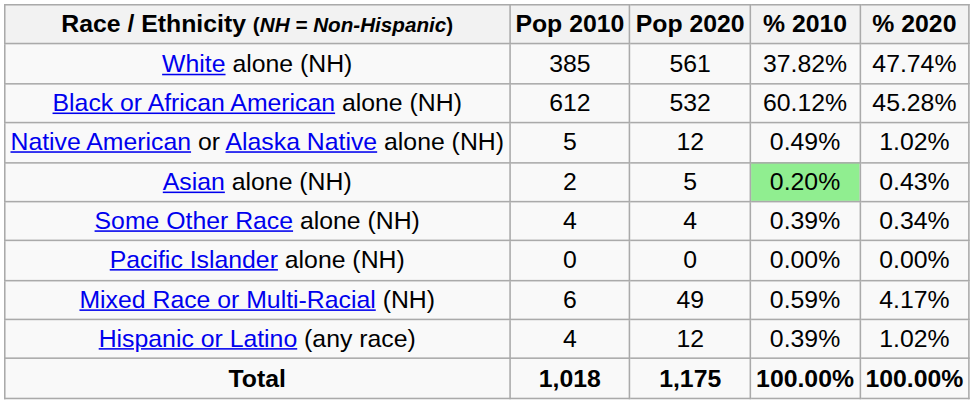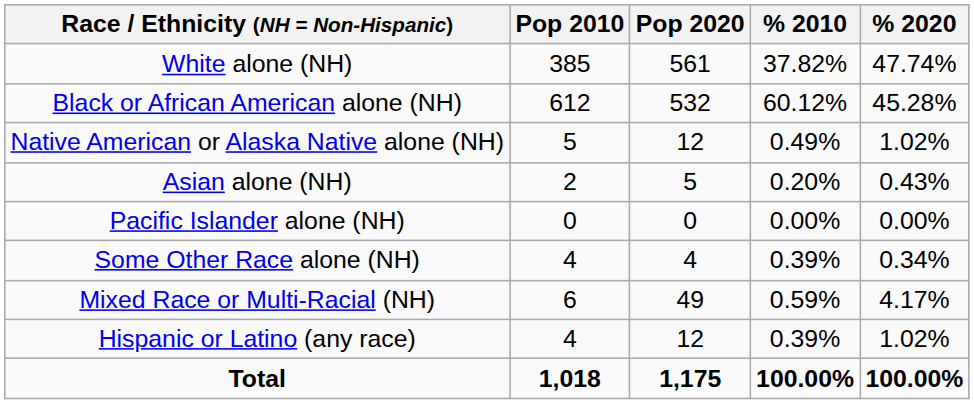Asian alone (NH) | % 2010: lightgreen background -> no background
rows swapped: Pacific Islander alone (NH) <-> Some Other Race alone (NH)
